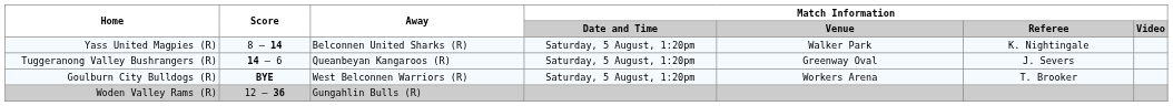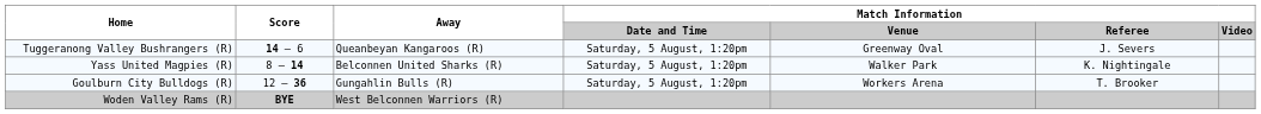rows swapped: Tuggeranong Valley Bushrangers (R) <-> Yass United Magpies (R)
Goulburn City Bulldogs (R) | Score: BYE -> 12 – 36
Goulburn City Bulldogs (R) | Away: West Belconnen Warriors (R) -> Gungahlin Bulls (R)
Woden Valley Rams (R) | Score: 12 – 36 -> BYE
Woden Valley Rams (R) | Away: Gungahlin Bulls (R) -> West Belconnen Warriors (R)
